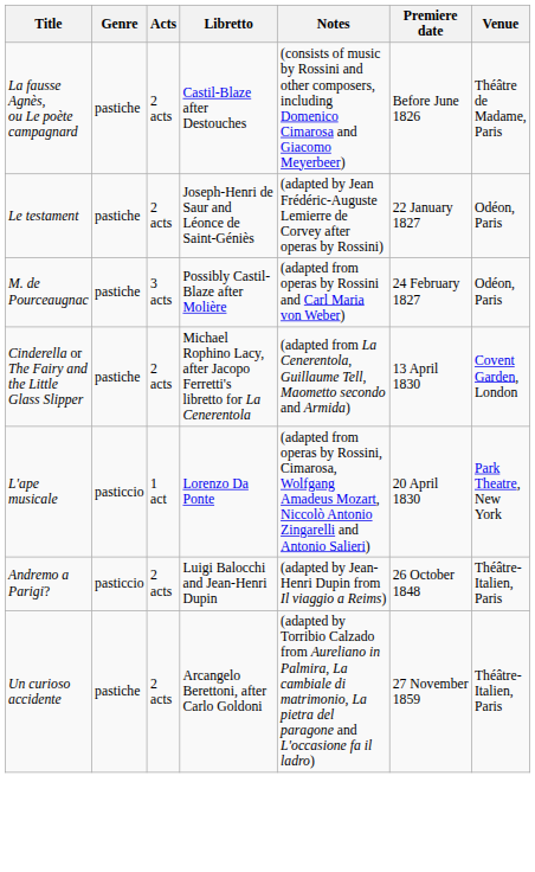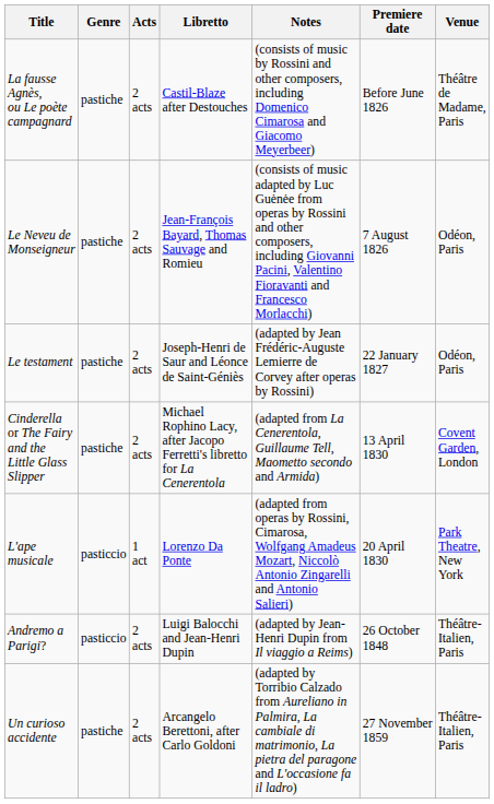+ row: Le Neveu de Monseigneur | pastiche | 2 acts | Jean-François Bayard, Thomas Sauvage and Romieu | (consists of music adapted by Luc Guėnėe from operas by Rossini and other composers, including Giovanni Pacini, Valentino Fioravanti and Francesco Morlacchi) | 7 August 1826 | Odéon, Paris
- row: M. de Pourceaugnac | pastiche | 3 acts | Possibly Castil-Blaze after Molière | (adapted from operas by Rossini and Carl Maria von Weber) | 24 February 1827 | Odéon, Paris
